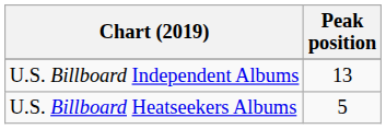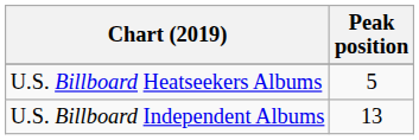rows swapped: U.S. Billboard Heatseekers Albums <-> U.S. Billboard Independent Albums
